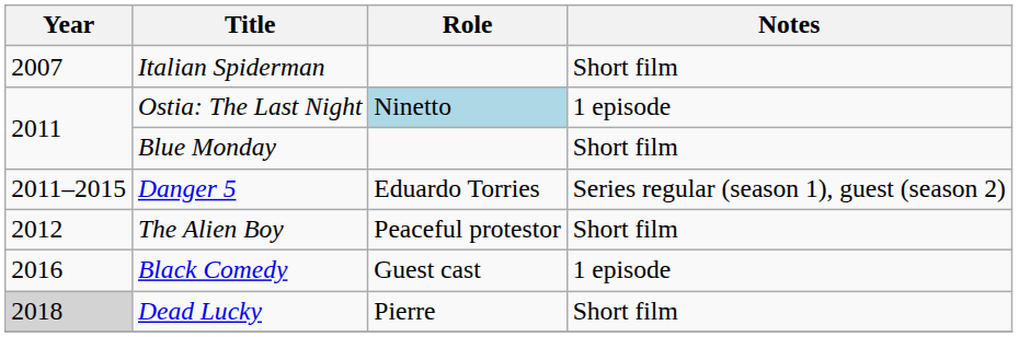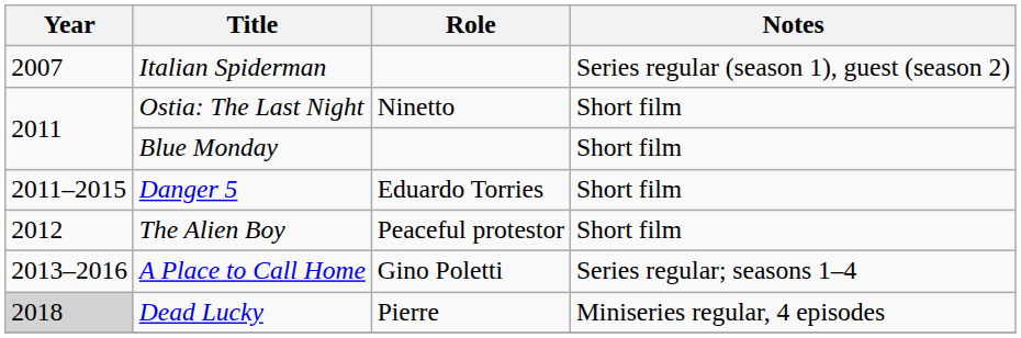Italian Spiderman | Notes: Short film -> Series regular (season 1), guest (season 2)
Ostia: The Last Night | Role: lightblue background -> no background
Ostia: The Last Night | Notes: 1 episode -> Short film
Danger 5 | Notes: Series regular (season 1), guest (season 2) -> Short film
+ row: 2013–2016 | A Place to Call Home | Gino Poletti | Series regular; seasons 1–4
- row: 2016 | Black Comedy | Guest cast | 1 episode
Dead Lucky | Notes: Short film -> Miniseries regular, 4 episodes
